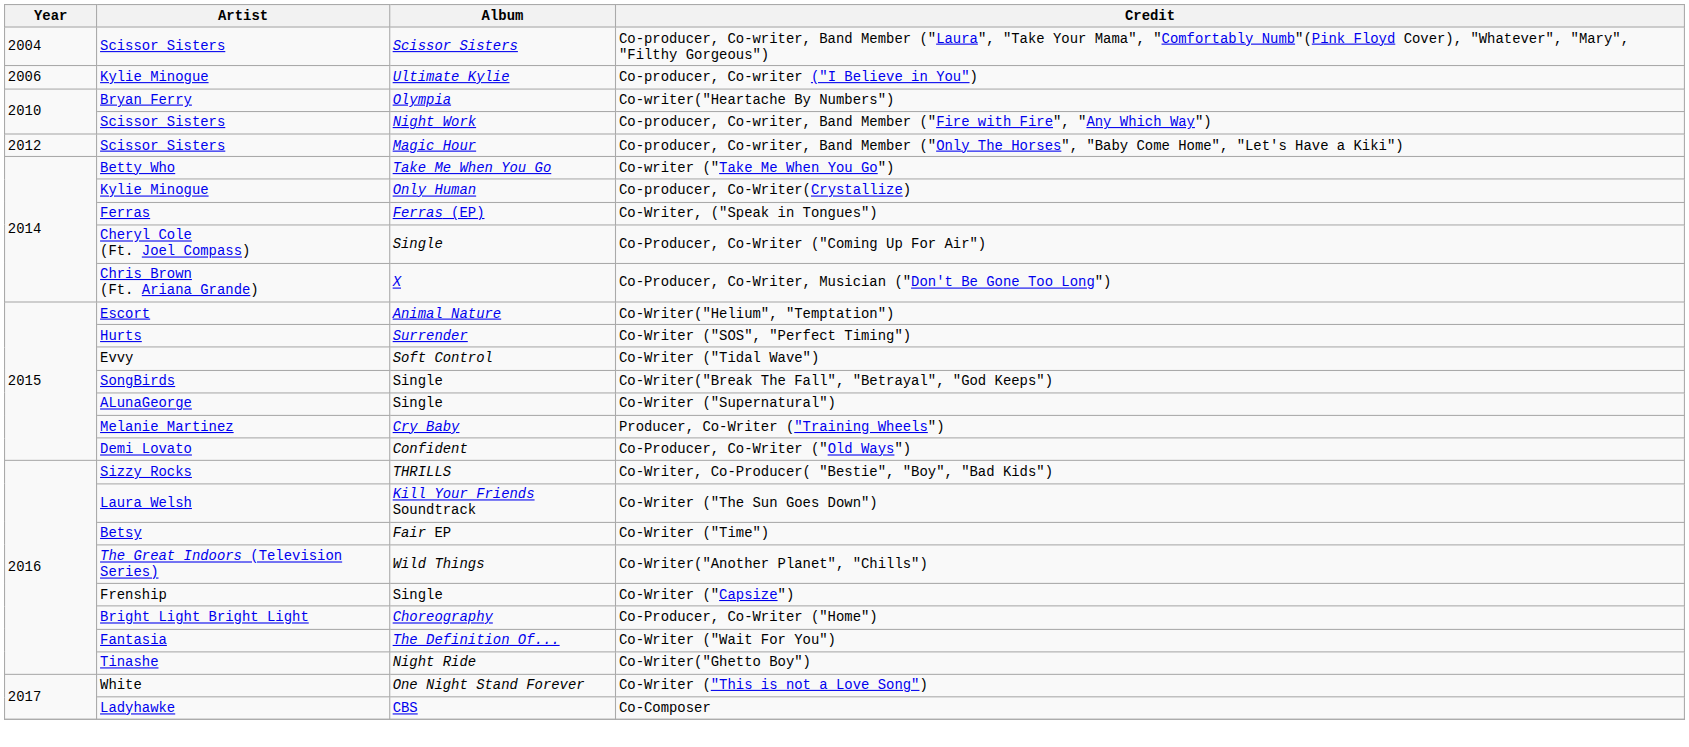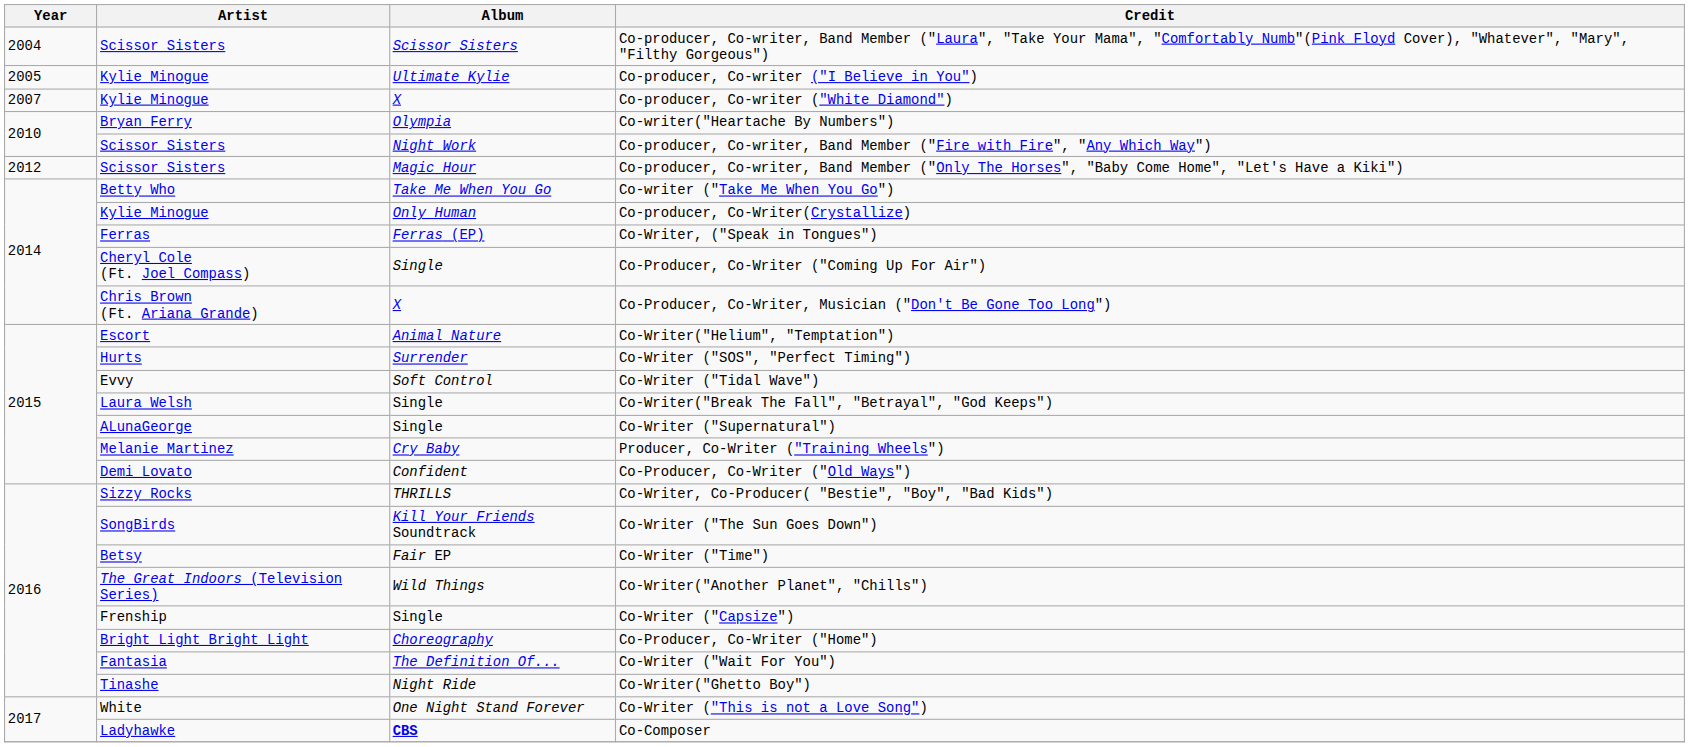Co-producer, Co-writer ("I Believe in You") | Year: 2006 -> 2005
+ row: 2007 | Kylie Minogue | X | Co-producer, Co-writer ("White Diamond")
Co-Writer("Break The Fall", "Betrayal", "God Keeps") | Artist: SongBirds -> Laura Welsh
Co-Writer ("The Sun Goes Down") | Artist: Laura Welsh -> SongBirds
Co-Composer | Album: normal -> bold
